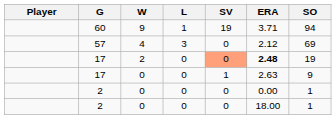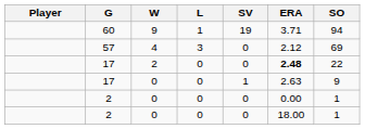17 / 2 | SV: lightsalmon background -> no background
17 / 2 | SO: 19 -> 22
